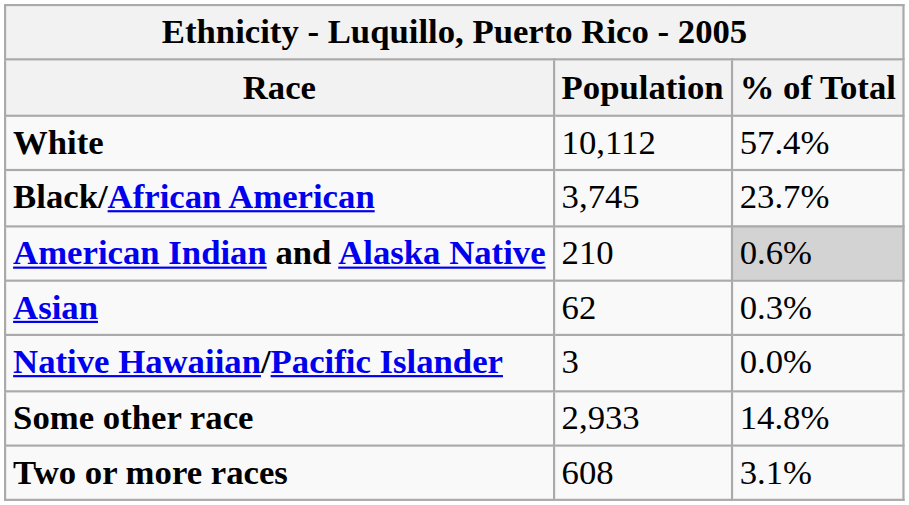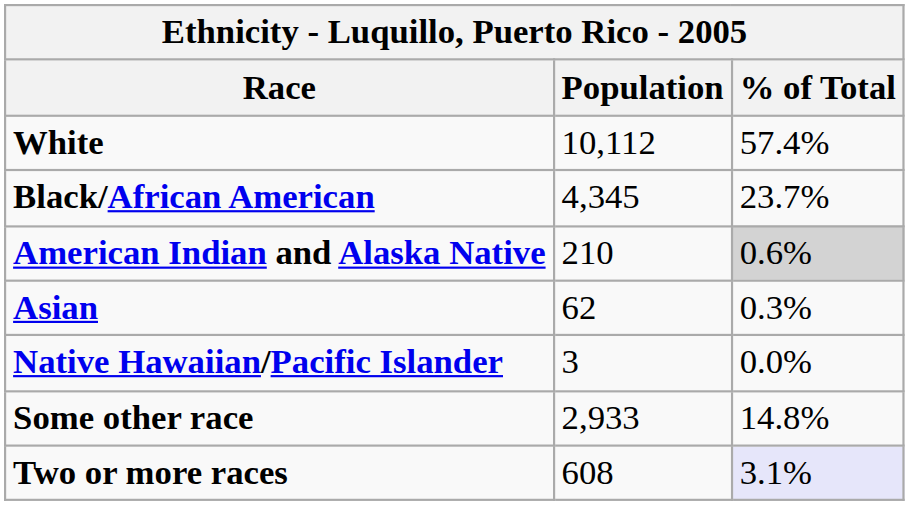Black/African American | Population: 3,745 -> 4,345
Two or more races | % of Total: no background -> lavender background
